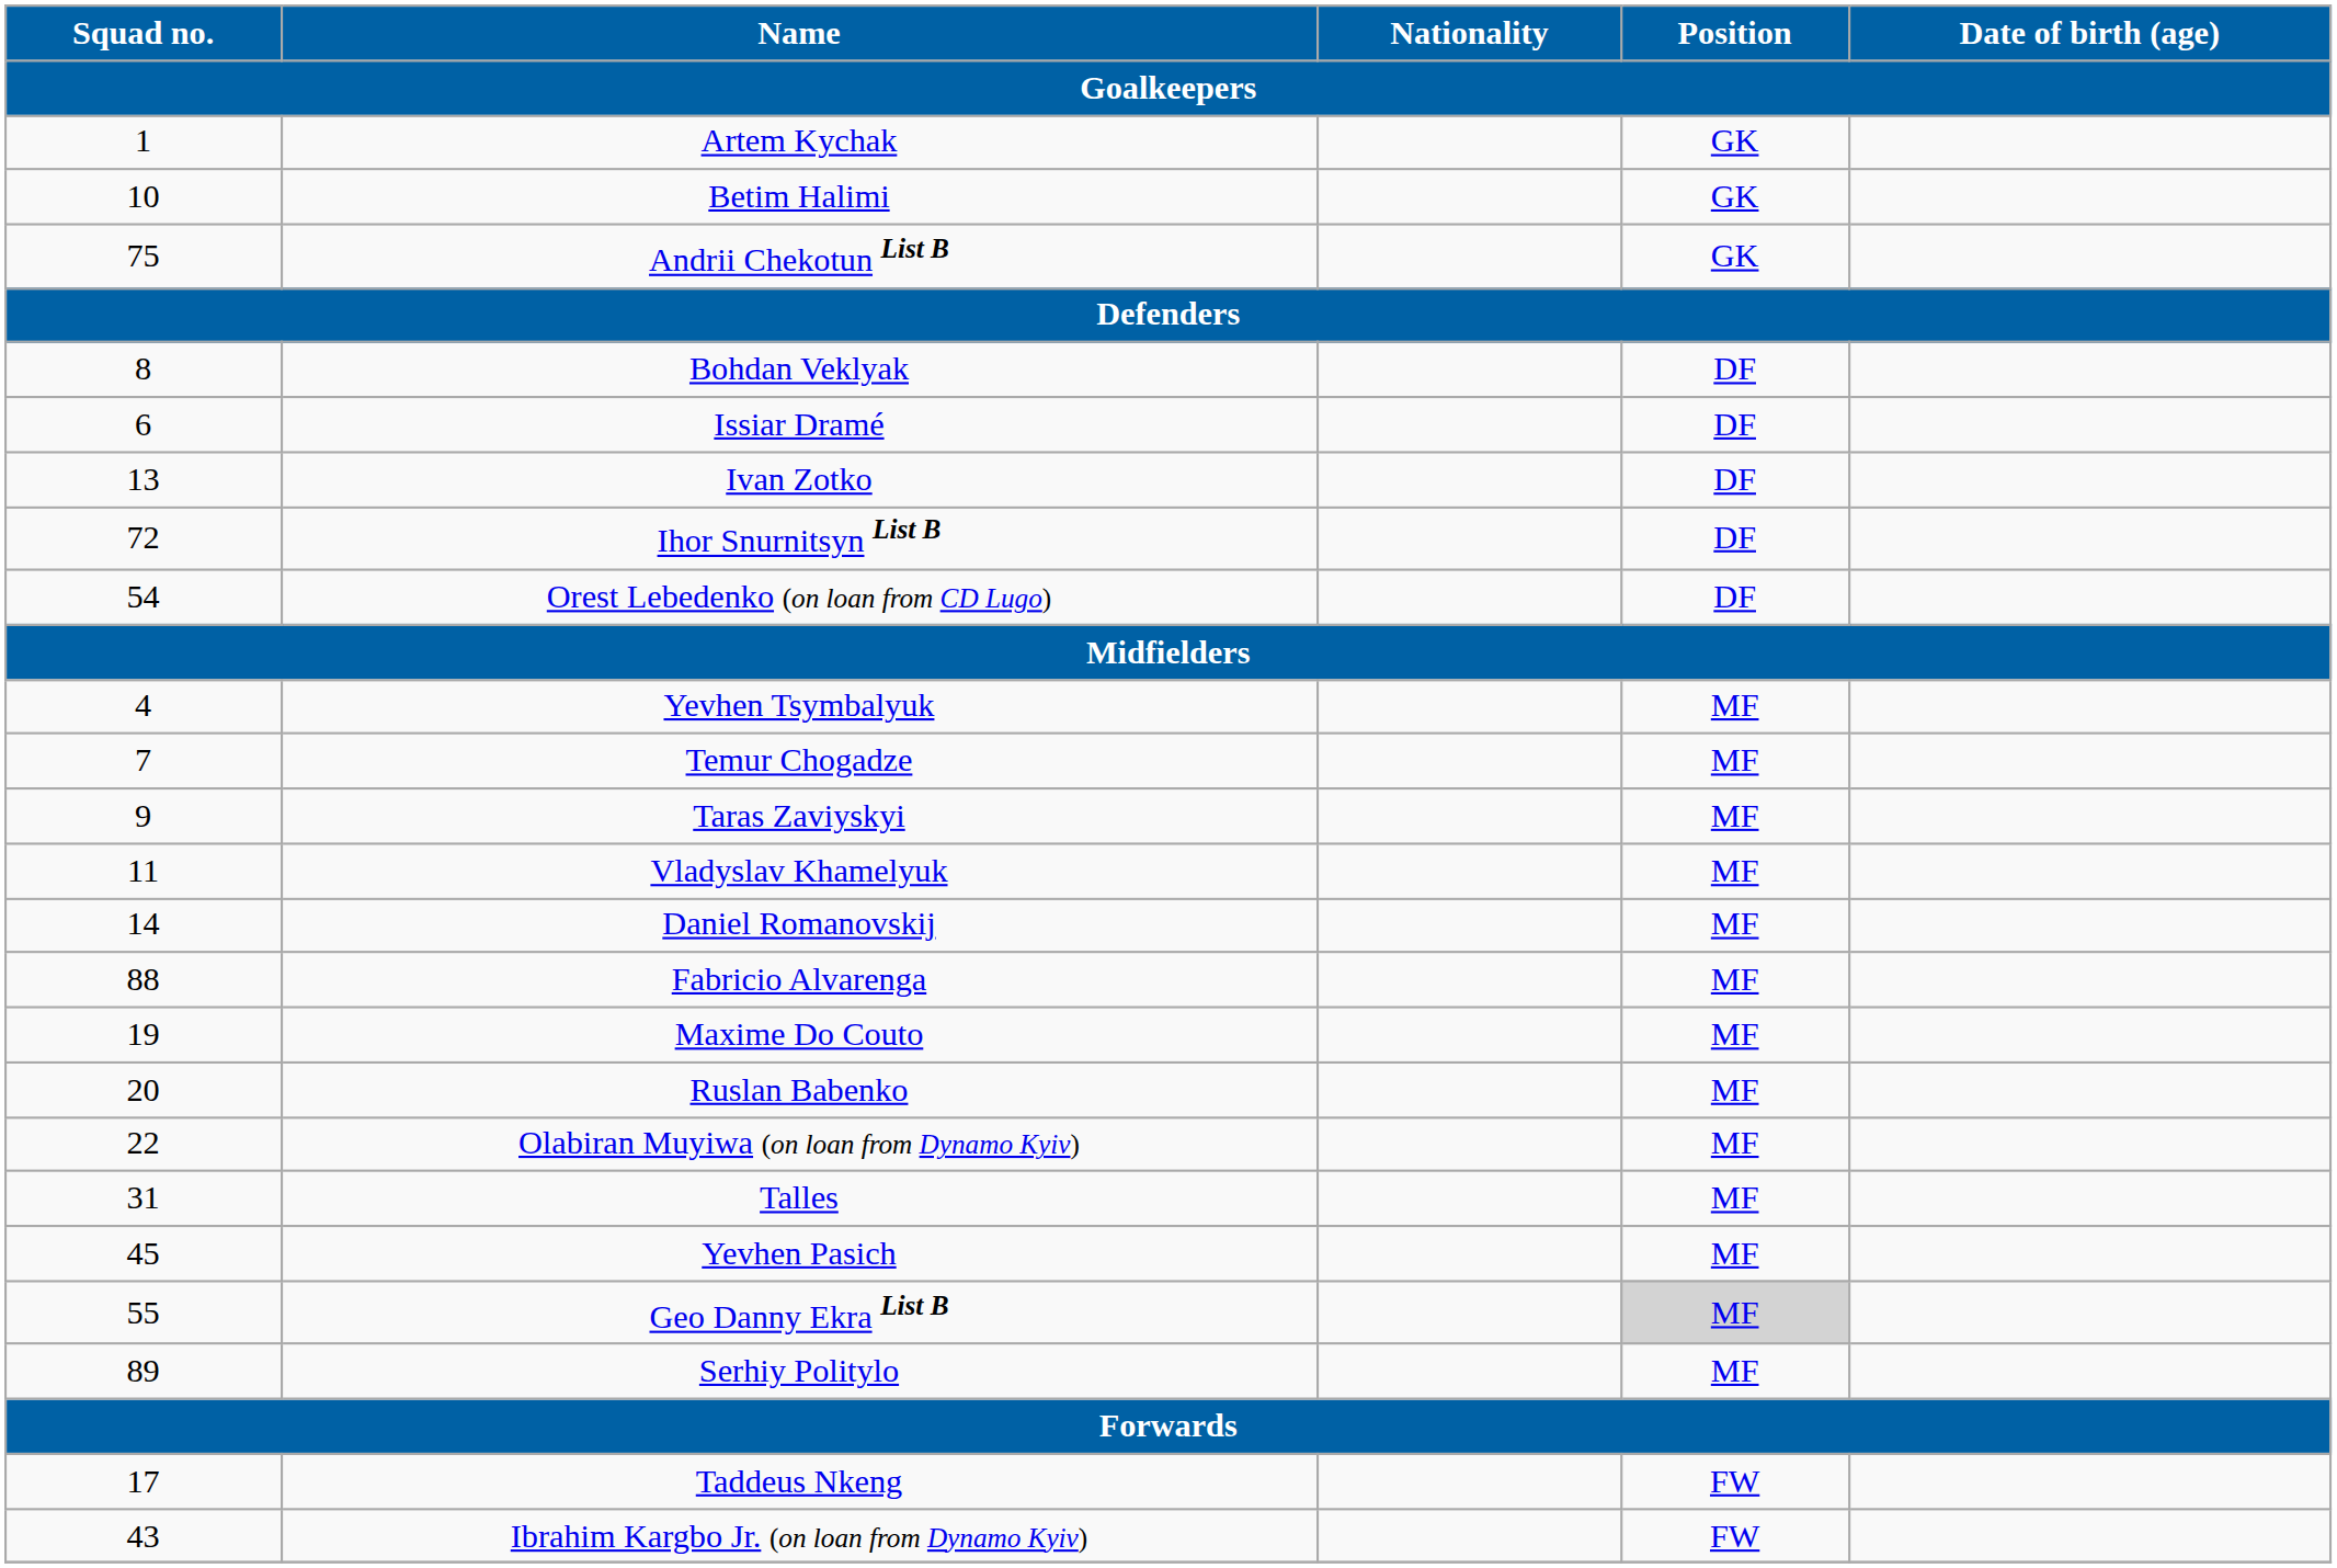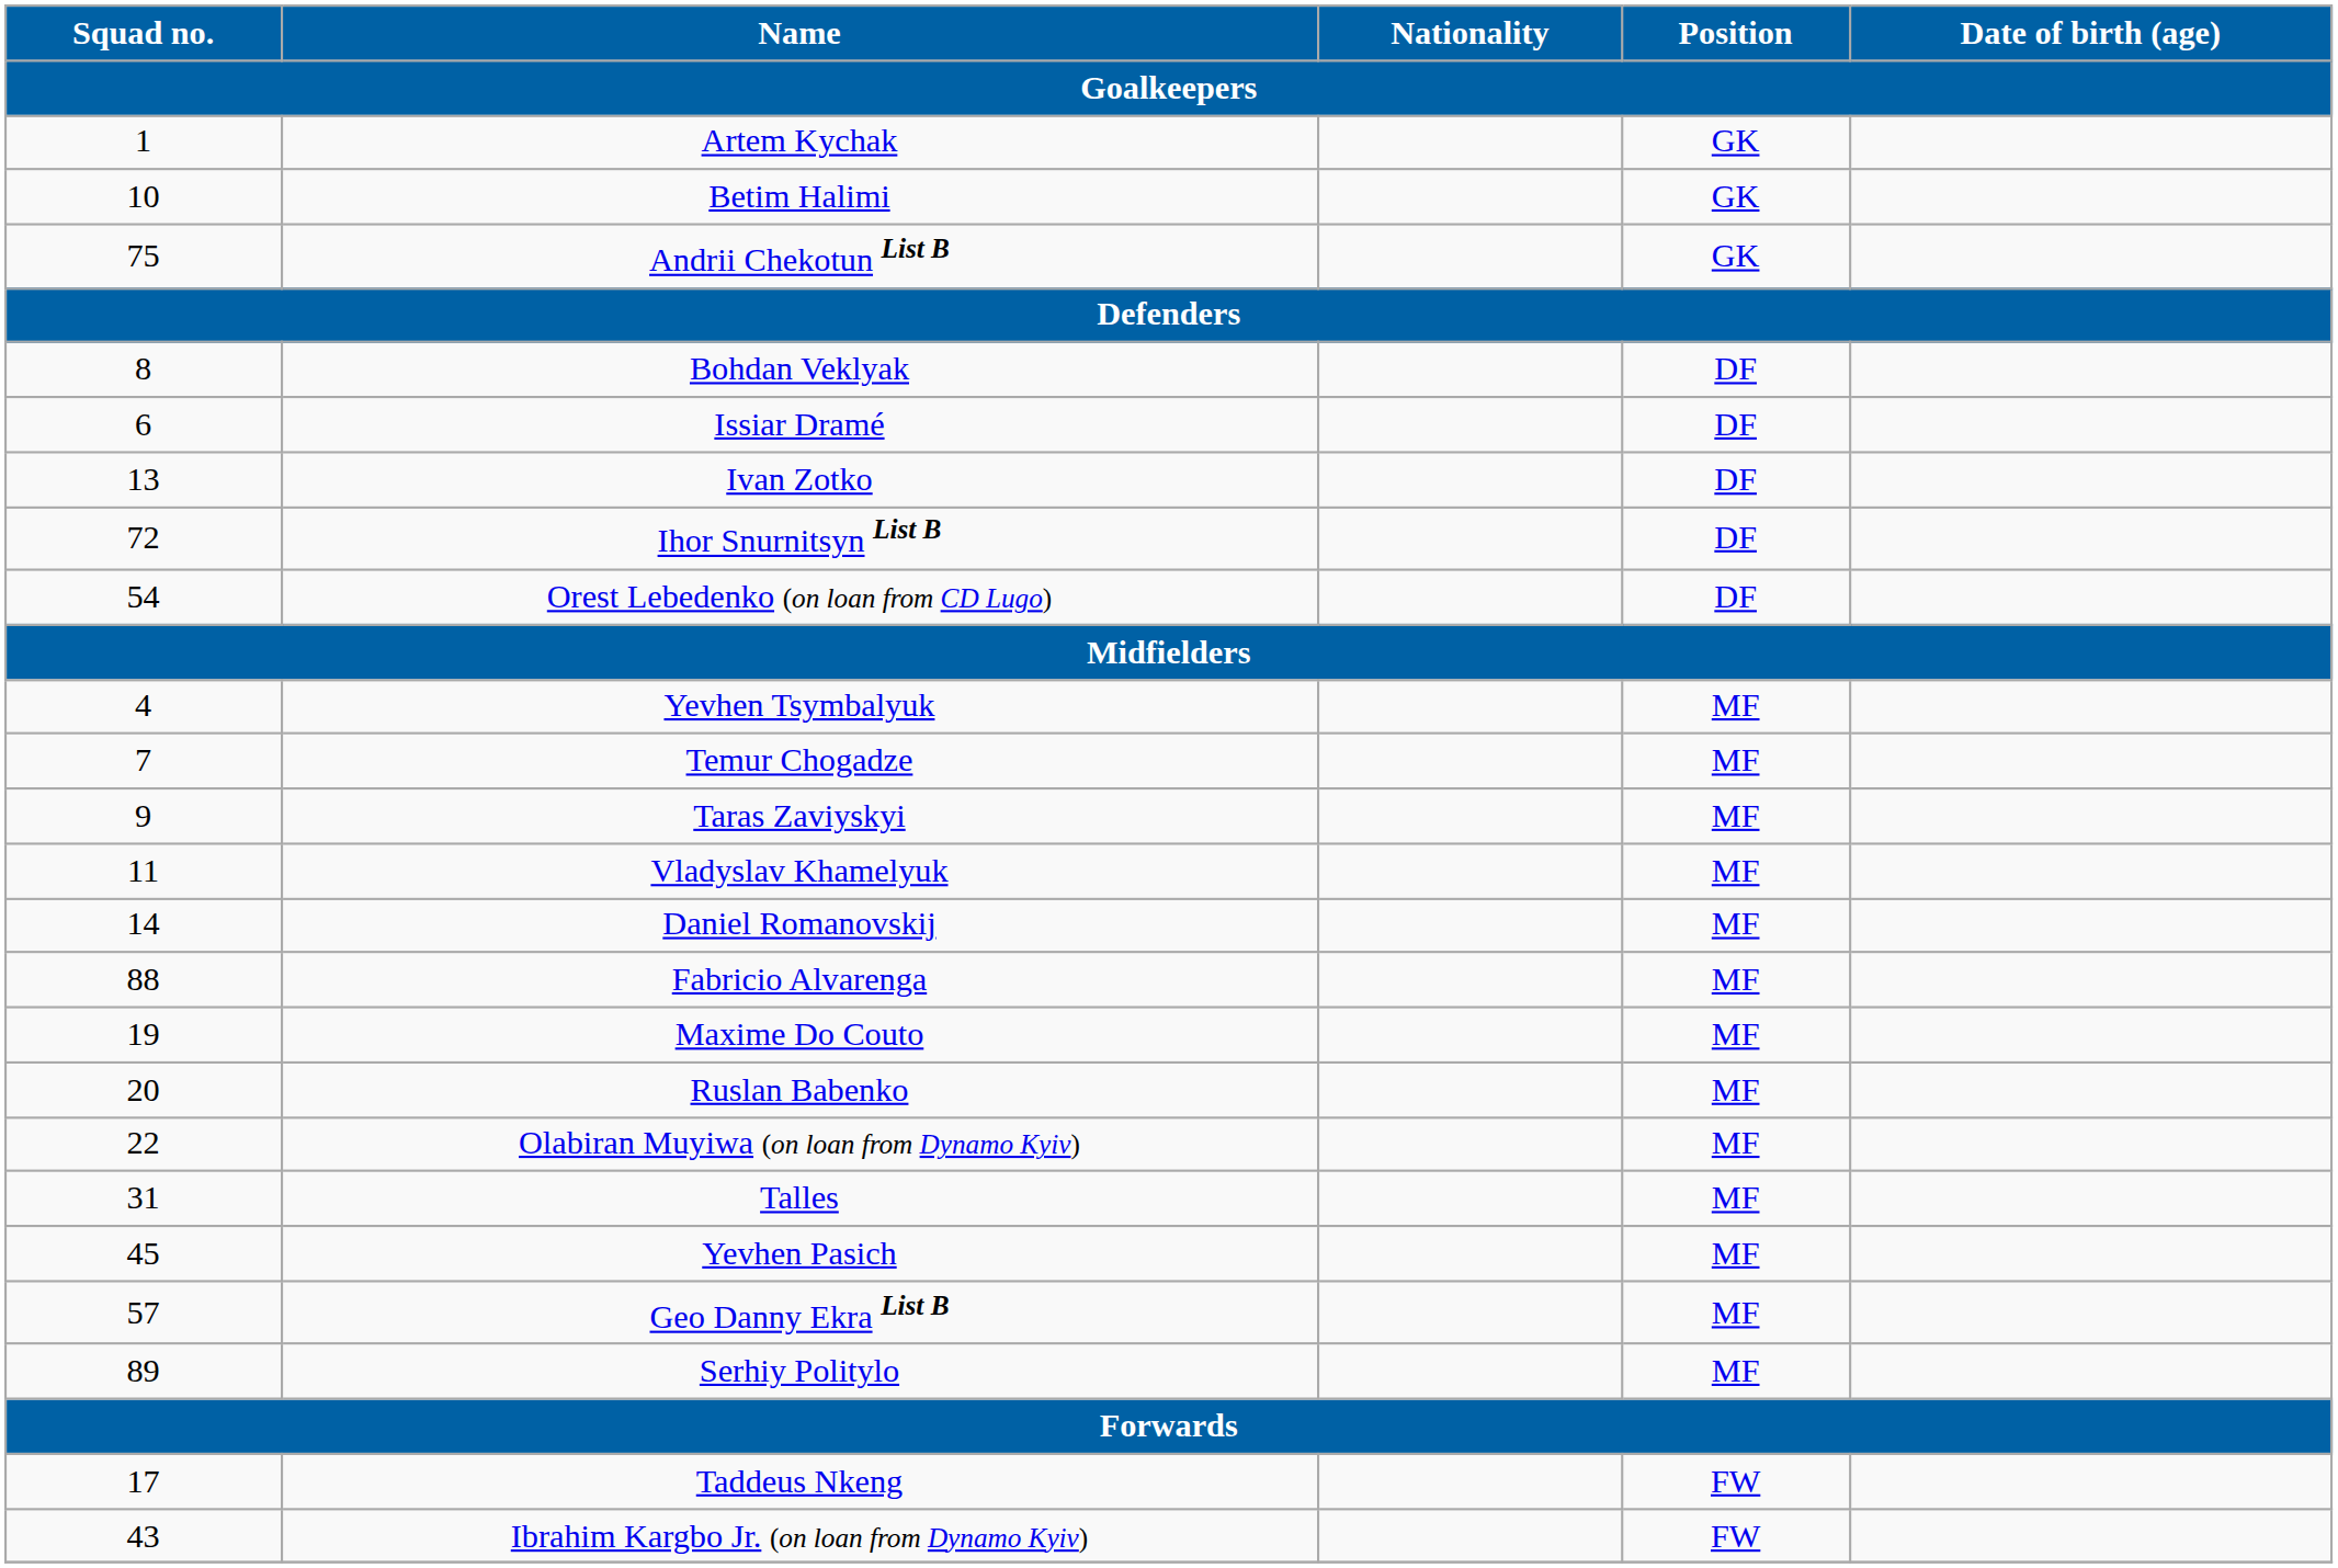Geo Danny Ekra List B | Squad no. / Goalkeepers: 55 -> 57
Geo Danny Ekra List B | Position / Goalkeepers: lightgrey background -> no background
